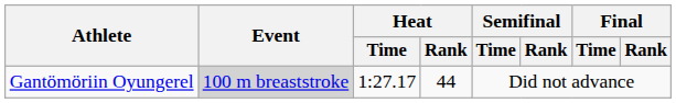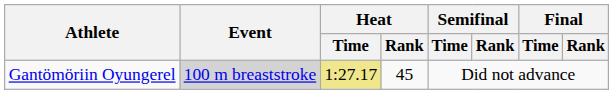Gantömöriin Oyungerel | Heat / Time: no background -> khaki background
Gantömöriin Oyungerel | Heat / Rank: 44 -> 45
